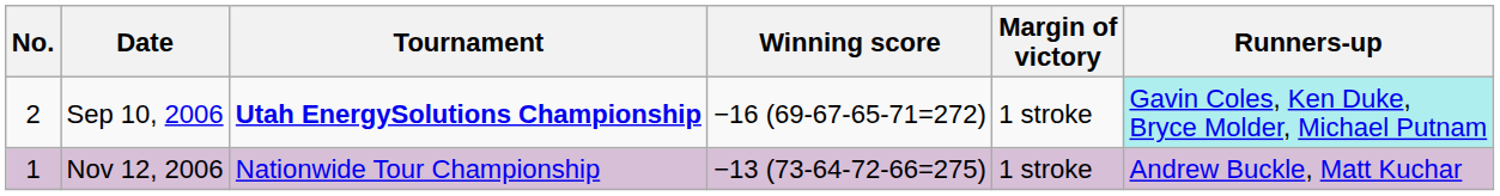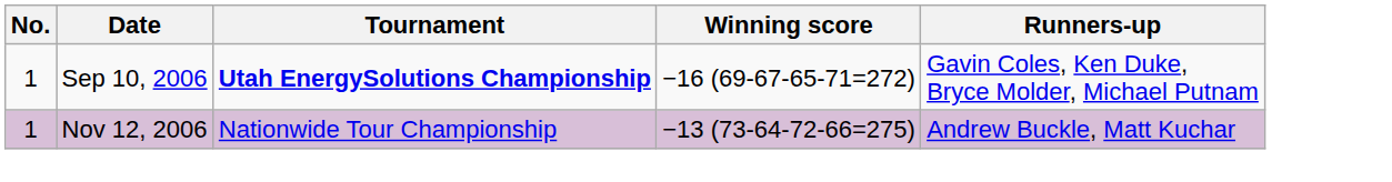- column: Margin of victory | 1 stroke | 1 stroke
Sep 10, 2006 | No.: 2 -> 1
Sep 10, 2006 | Runners-up: paleturquoise background -> no background
